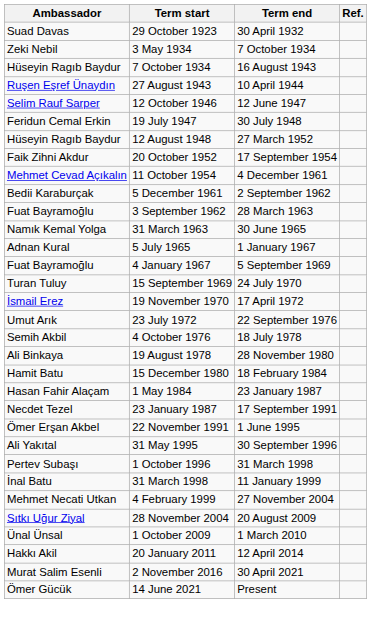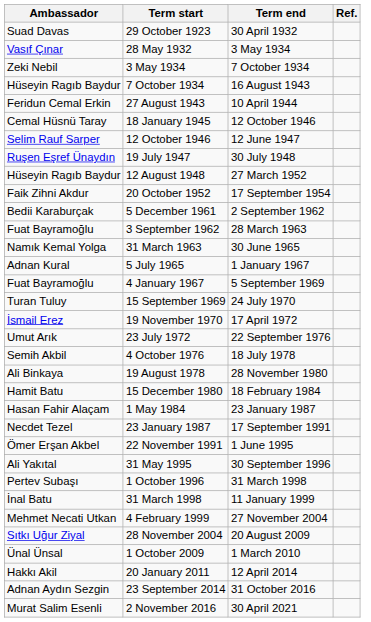+ row: Vasıf Çınar | 28 May 1932 | 3 May 1934
27 August 1943 | Ambassador: Ruşen Eşref Ünaydın -> Feridun Cemal Erkin
+ row: Cemal Hüsnü Taray | 18 January 1945 | 12 October 1946
19 July 1947 | Ambassador: Feridun Cemal Erkin -> Ruşen Eşref Ünaydın
- row: Mehmet Cevad Açıkalın | 11 October 1954 | 4 December 1961
+ row: Adnan Aydın Sezgin | 23 September 2014 | 31 October 2016
- row: Ömer Gücük | 14 June 2021 | Present
